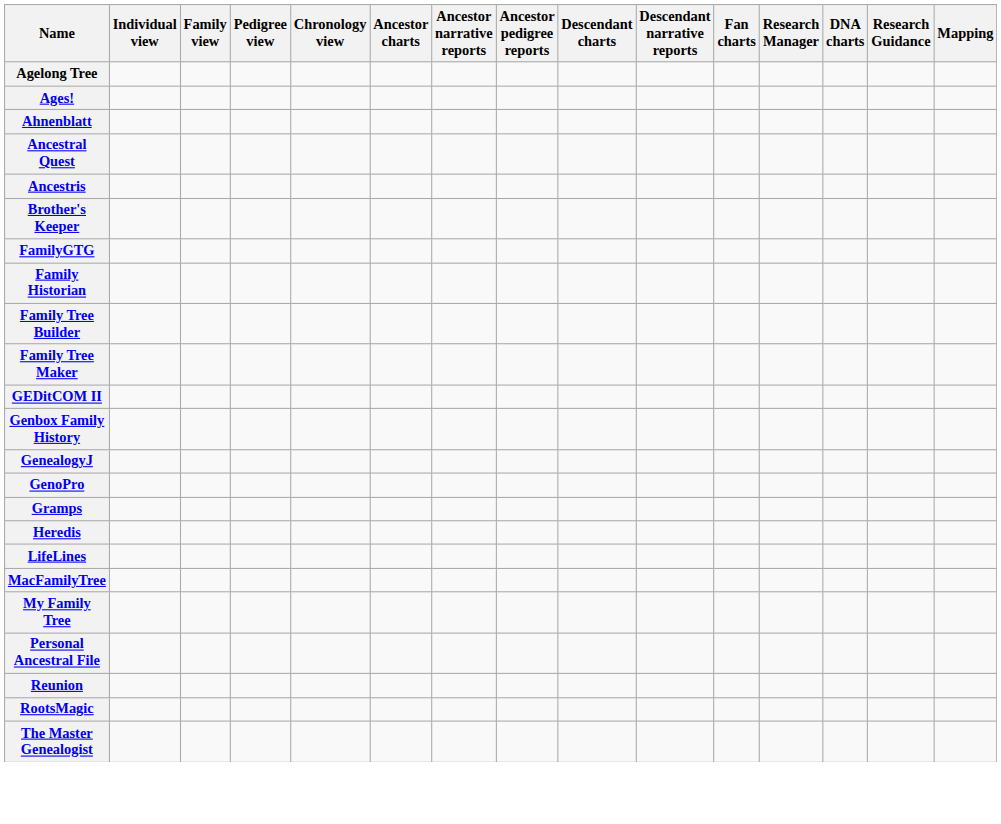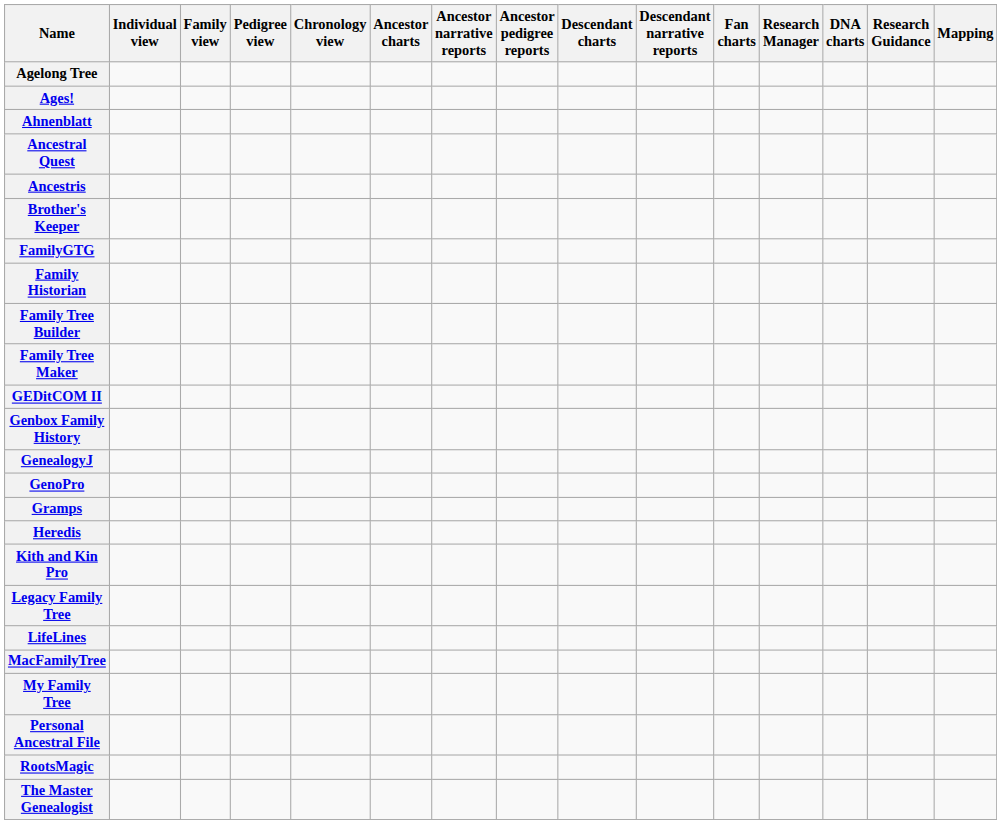+ row: Kith and Kin Pro
+ row: Legacy Family Tree
- row: Reunion
